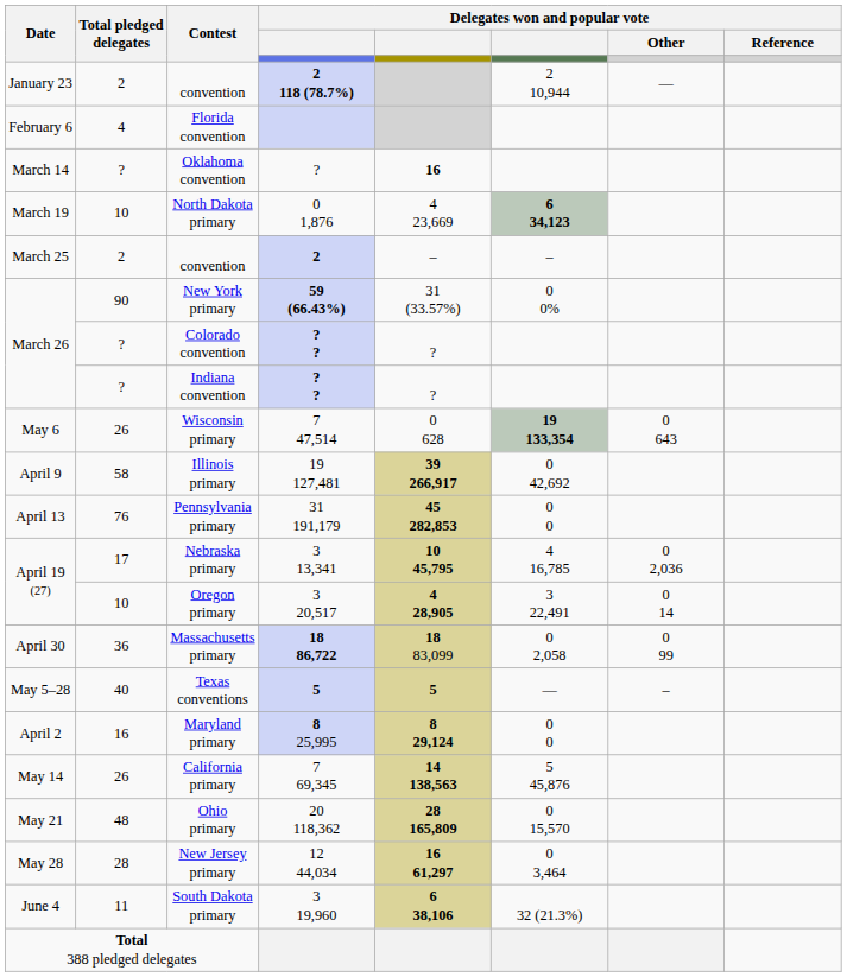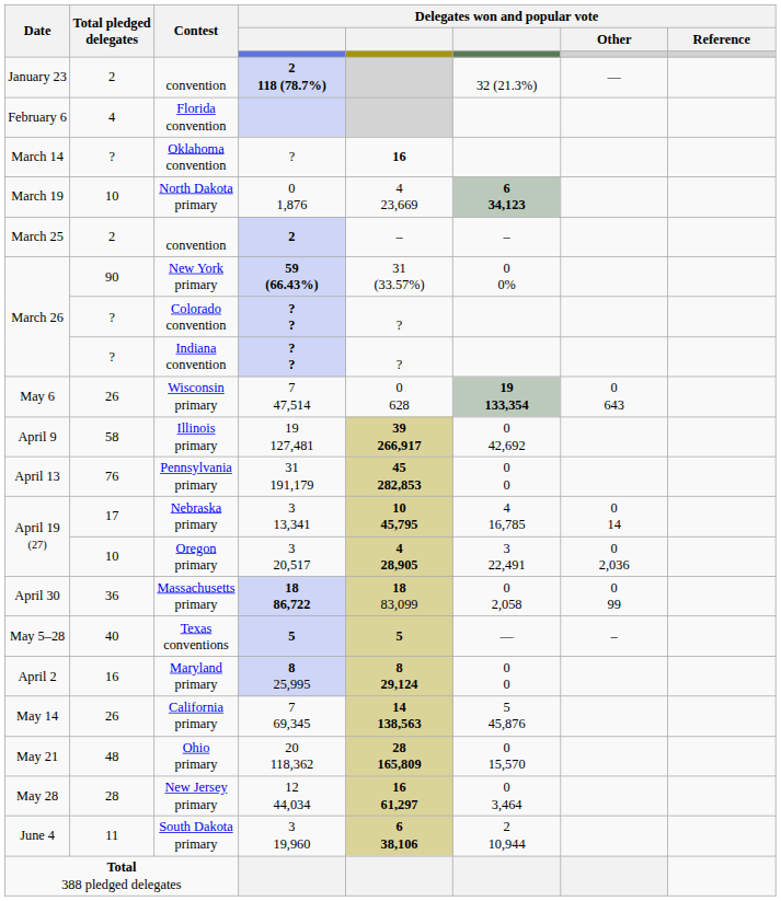convention / 2 118 (78.7%) | column 6: 2 10,944 -> 32 (21.3%)
Nebraska primary | Delegates won and popular vote / Other: 0 2,036 -> 0 14
Oregon primary | Delegates won and popular vote / Other: 0 14 -> 0 2,036
South Dakota primary | column 6: 32 (21.3%) -> 2 10,944
